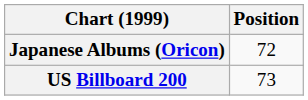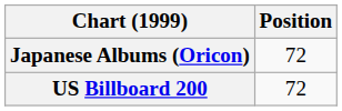US Billboard 200 | Position: 73 -> 72
